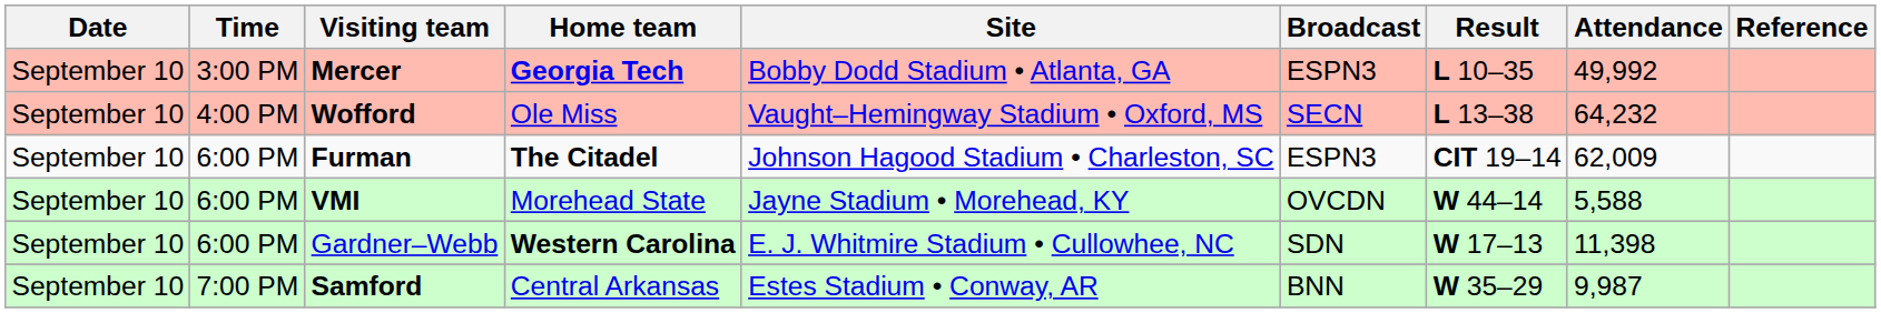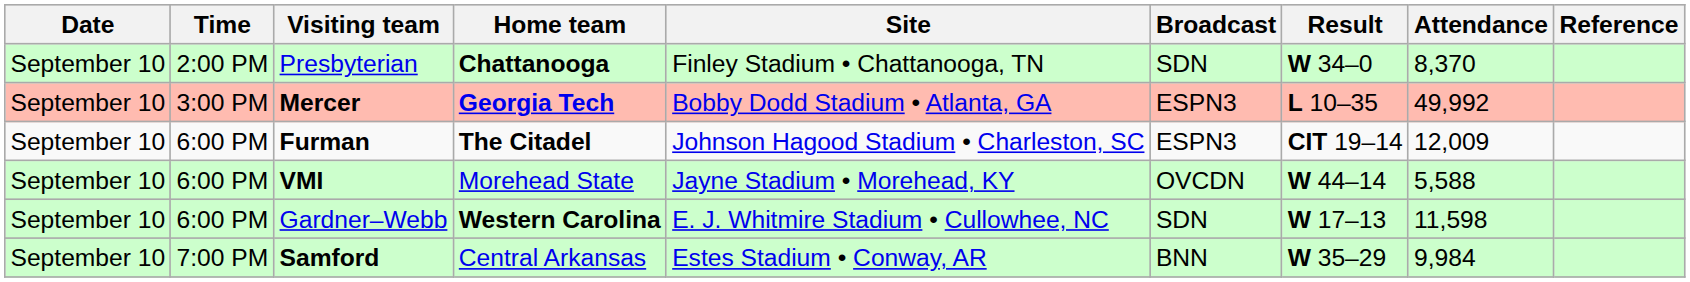+ row: September 10 | 2:00 PM | Presbyterian | Chattanooga | Finley Stadium • Chattanooga, TN | SDN | W 34–0 | 8,370
- row: September 10 | 4:00 PM | Wofford | Ole Miss | Vaught–Hemingway Stadium • Oxford, MS | SECN | L 13–38 | 64,232
Furman | Attendance: 62,009 -> 12,009
Gardner–Webb | Attendance: 11,398 -> 11,598
Samford | Attendance: 9,987 -> 9,984
